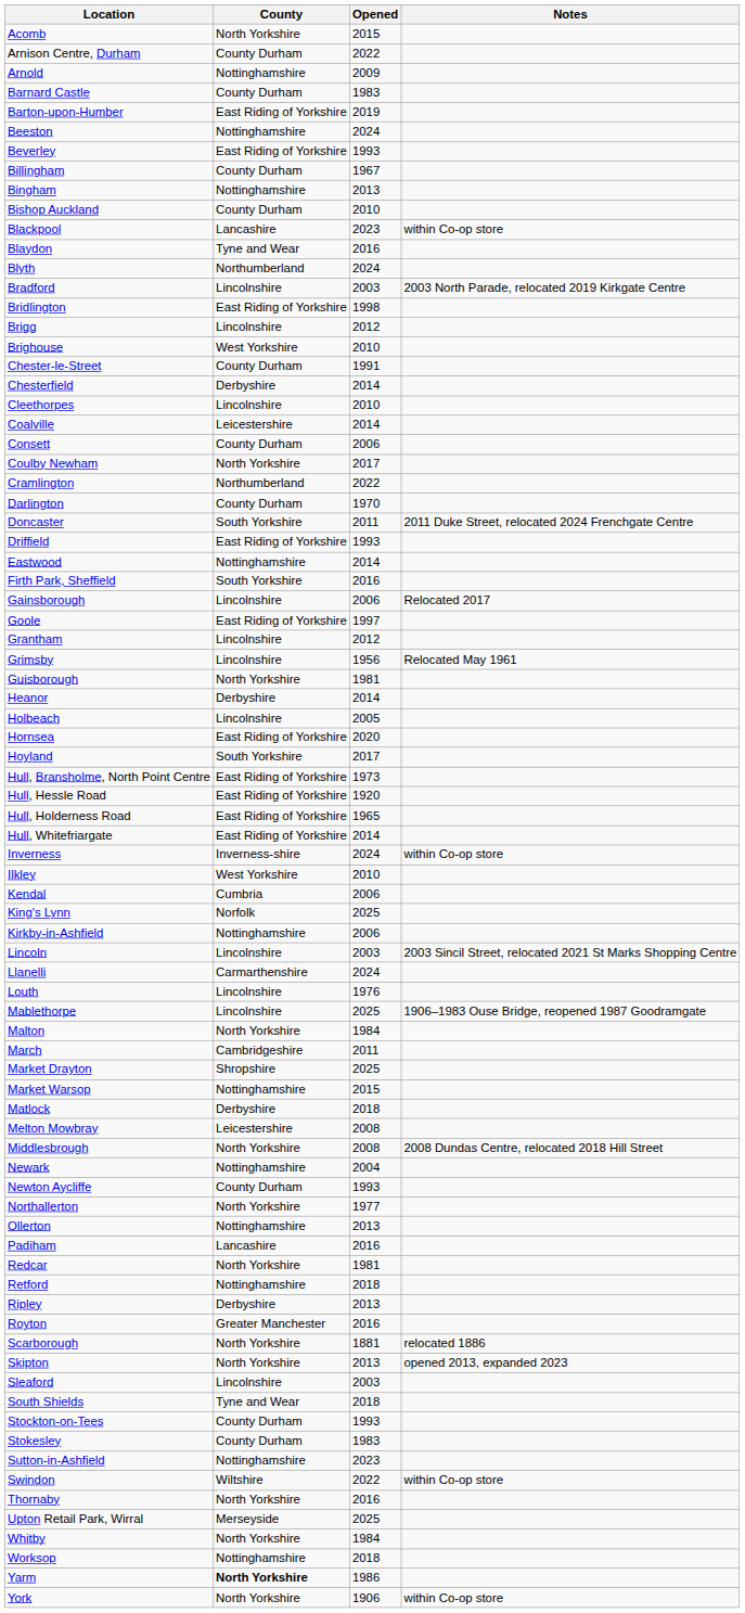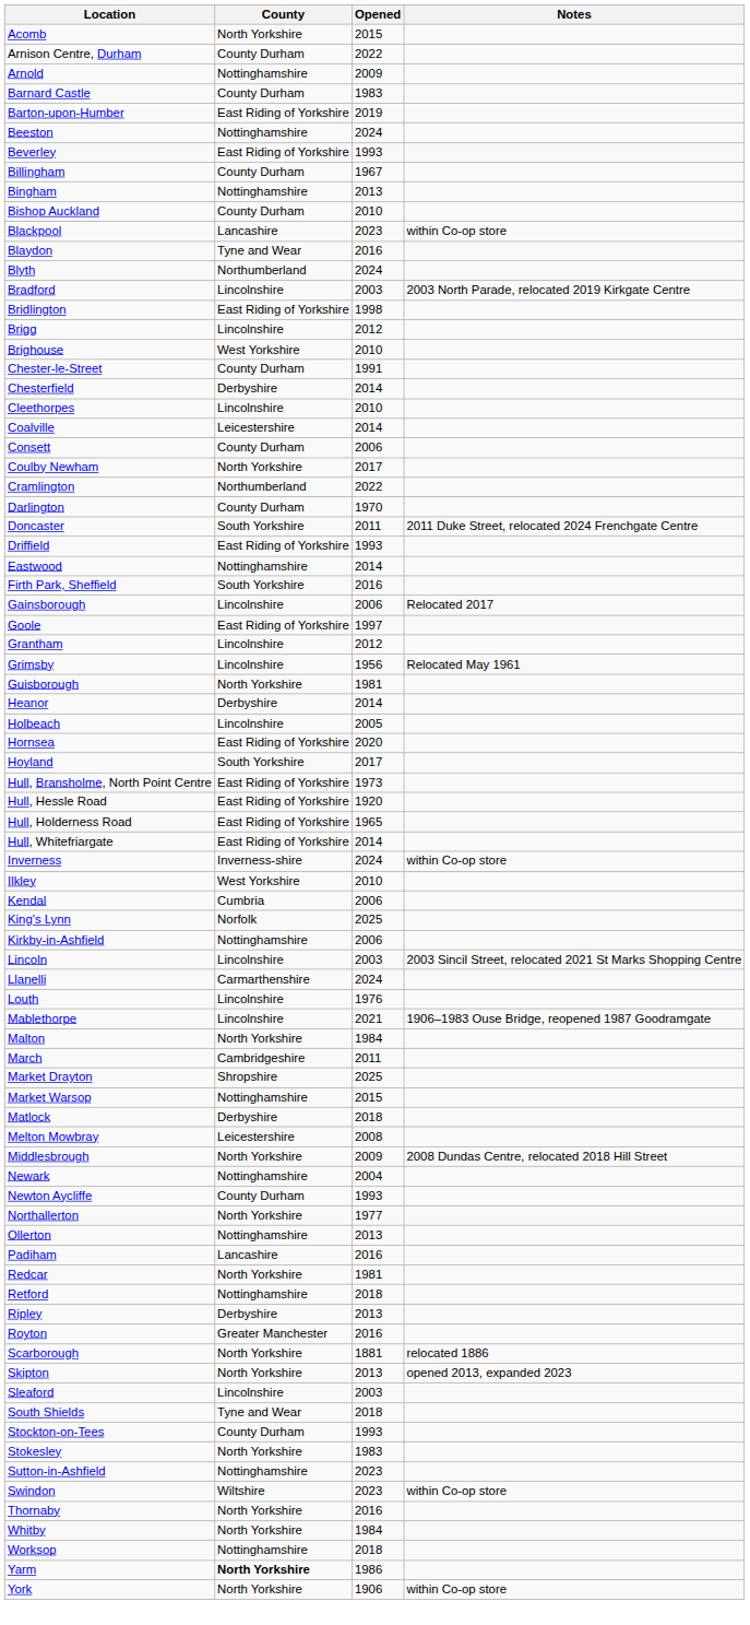Mablethorpe | Opened: 2025 -> 2021
Middlesbrough | Opened: 2008 -> 2009
Stokesley | County: County Durham -> North Yorkshire
Swindon | Opened: 2022 -> 2023
- row: Upton Retail Park, Wirral | Merseyside | 2025
